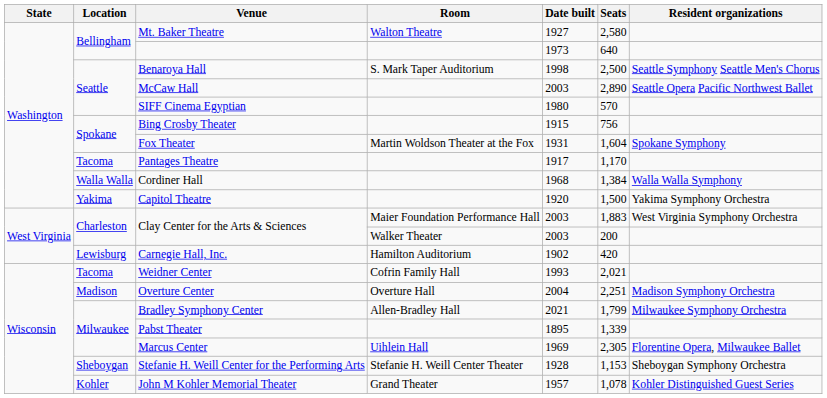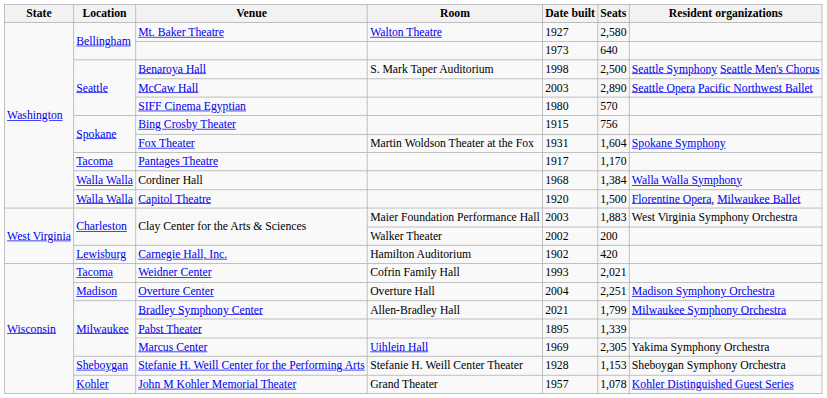Capitol Theatre | Location: Yakima -> Walla Walla
Capitol Theatre | Resident organizations: Yakima Symphony Orchestra -> Florentine Opera, Milwaukee Ballet
Clay Center for the Arts & Sciences / Walker Theater | Date built: 2003 -> 2002
Marcus Center | Resident organizations: Florentine Opera, Milwaukee Ballet -> Yakima Symphony Orchestra
